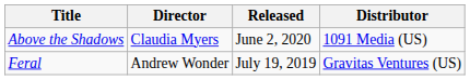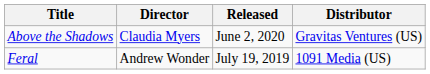Above the Shadows | Distributor: 1091 Media (US) -> Gravitas Ventures (US)
Feral | Distributor: Gravitas Ventures (US) -> 1091 Media (US)
